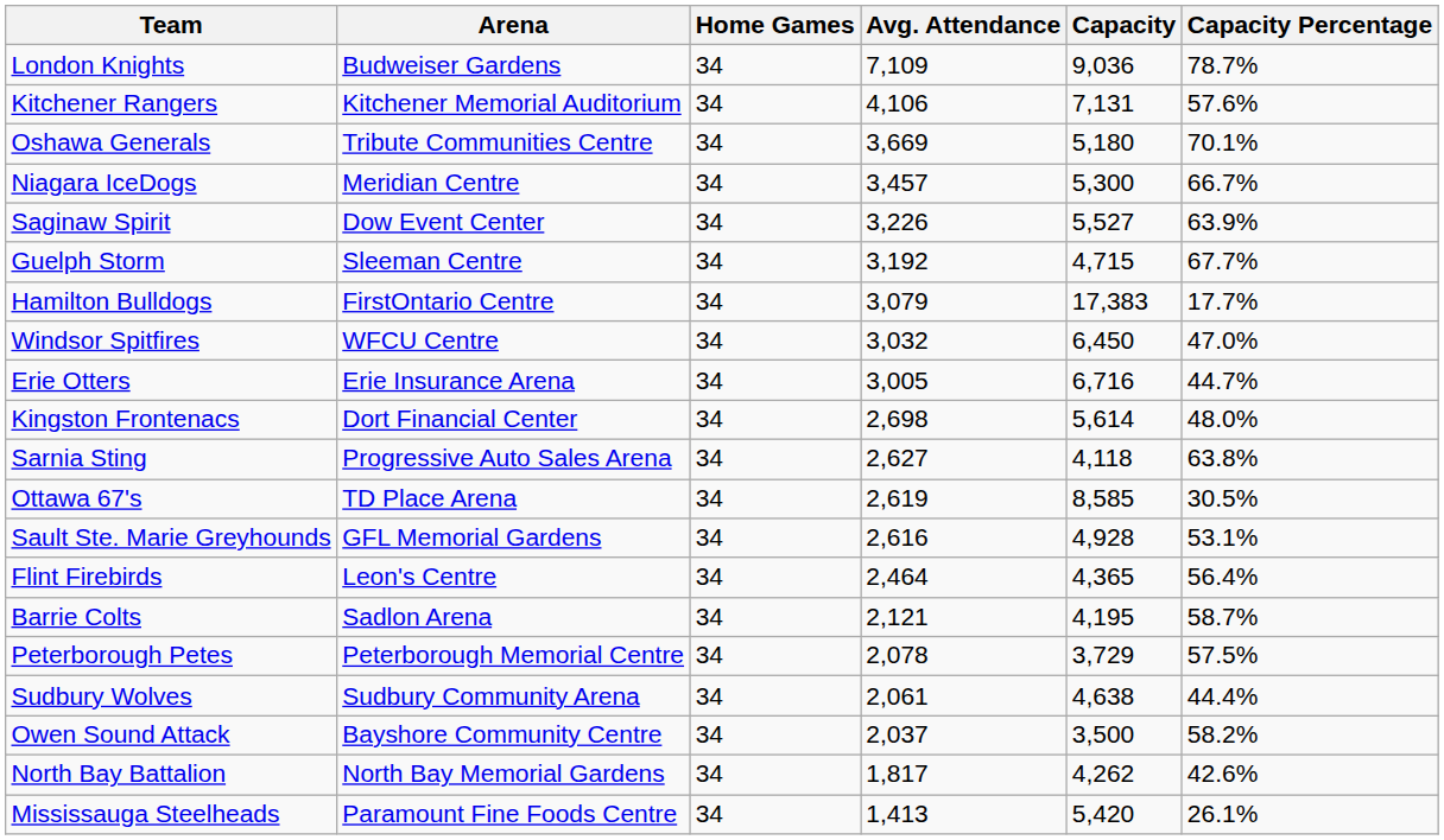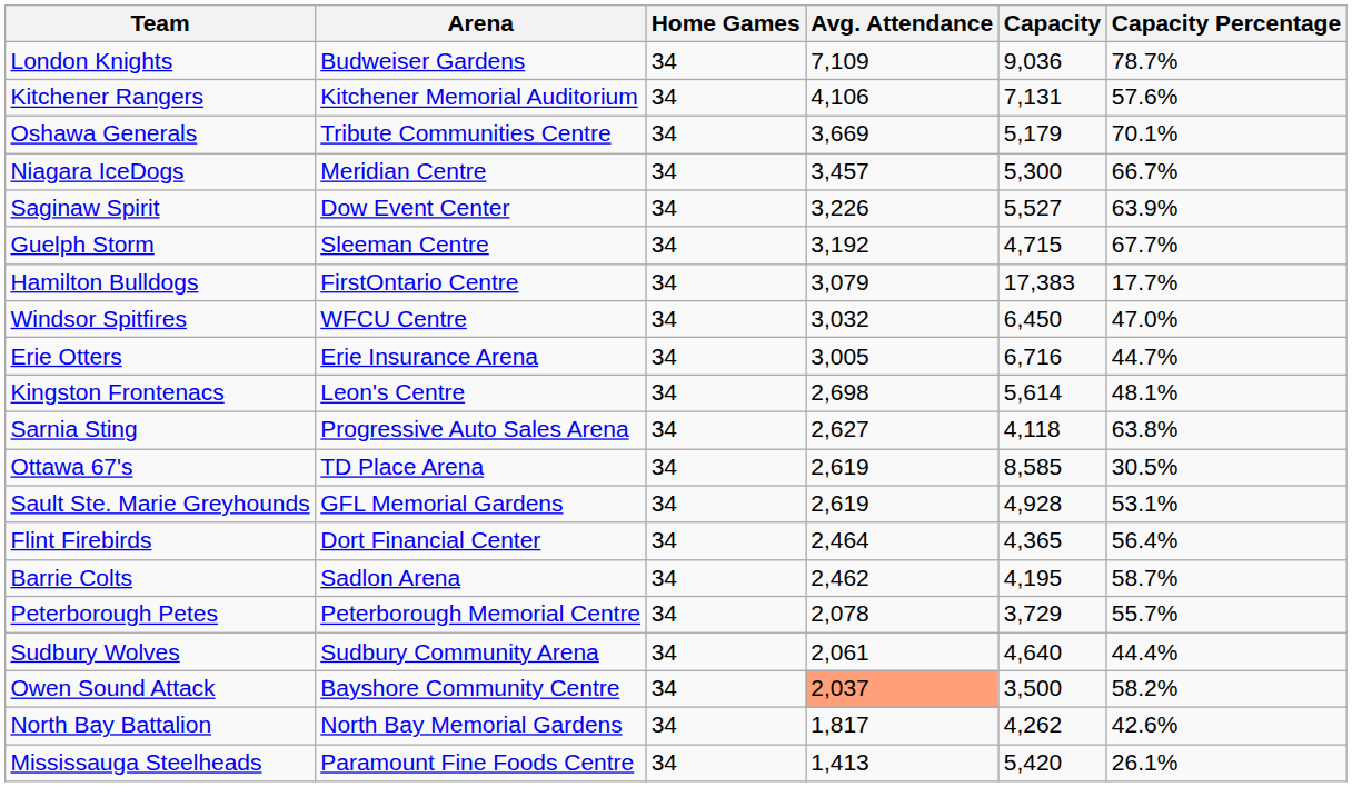Oshawa Generals | Capacity: 5,180 -> 5,179
Kingston Frontenacs | Arena: Dort Financial Center -> Leon's Centre
Kingston Frontenacs | Capacity Percentage: 48.0% -> 48.1%
Sault Ste. Marie Greyhounds | Avg. Attendance: 2,616 -> 2,619
Flint Firebirds | Arena: Leon's Centre -> Dort Financial Center
Barrie Colts | Avg. Attendance: 2,121 -> 2,462
Peterborough Petes | Capacity Percentage: 57.5% -> 55.7%
Sudbury Wolves | Capacity: 4,638 -> 4,640
Owen Sound Attack | Avg. Attendance: no background -> lightsalmon background
